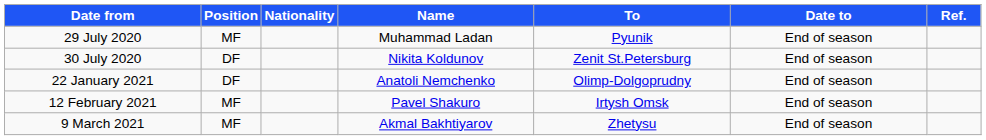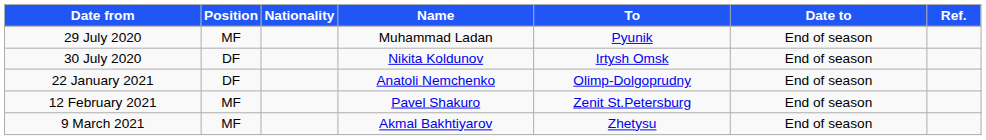30 July 2020 | To: Zenit St.Petersburg -> Irtysh Omsk
12 February 2021 | To: Irtysh Omsk -> Zenit St.Petersburg
